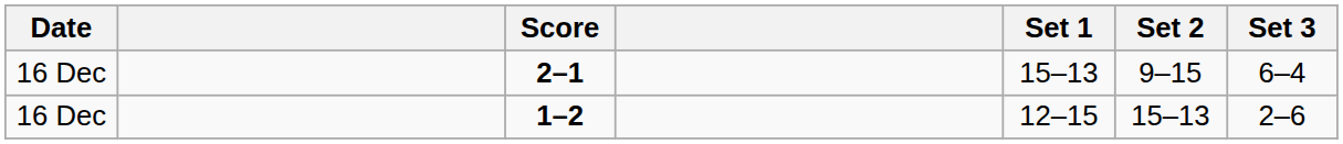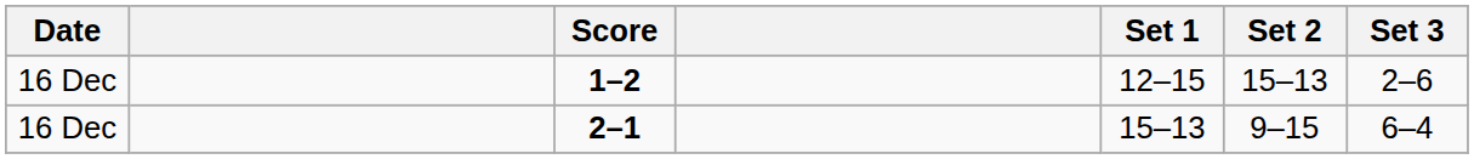rows swapped: 2–1 <-> 1–2
